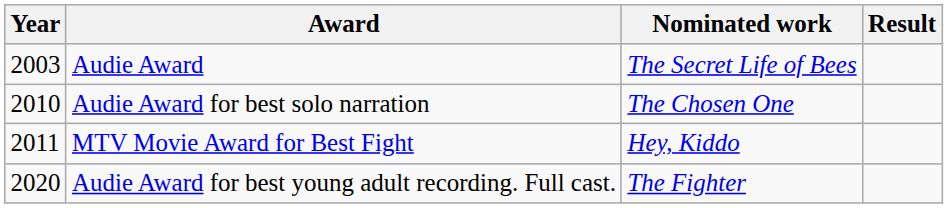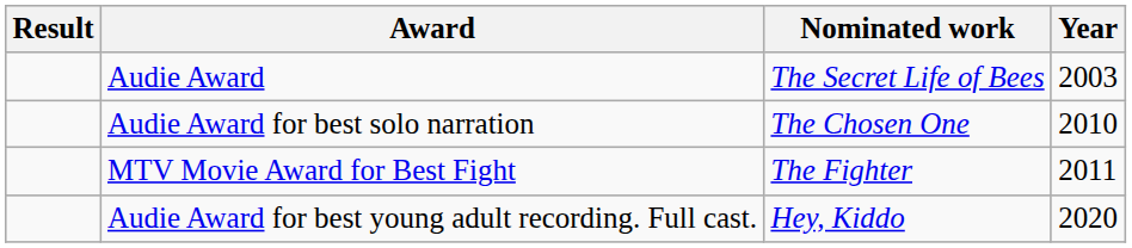columns swapped: Year <-> Result
MTV Movie Award for Best Fight | Nominated work: Hey, Kiddo -> The Fighter
Audie Award for best young adult recording. Full cast. | Nominated work: The Fighter -> Hey, Kiddo
